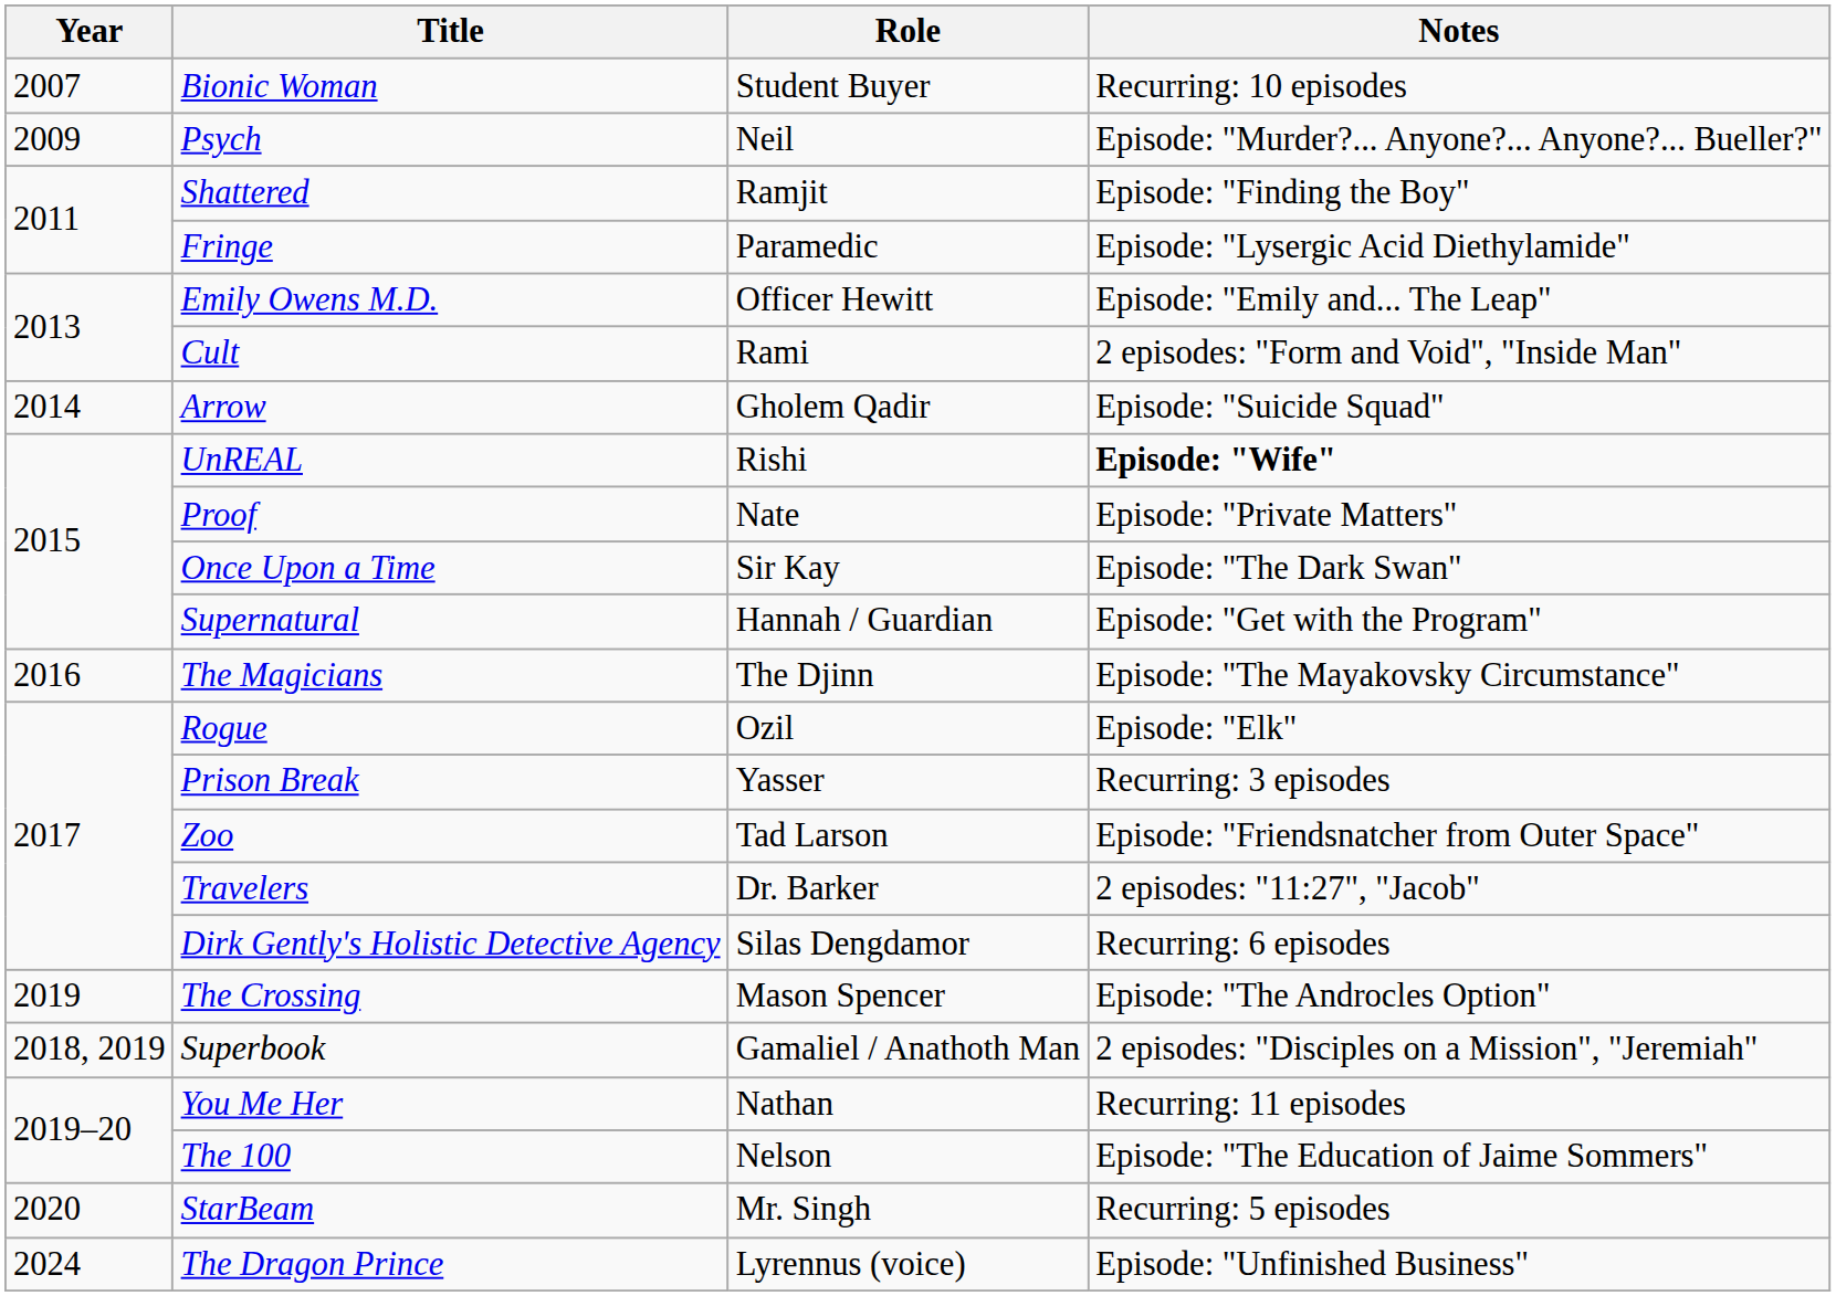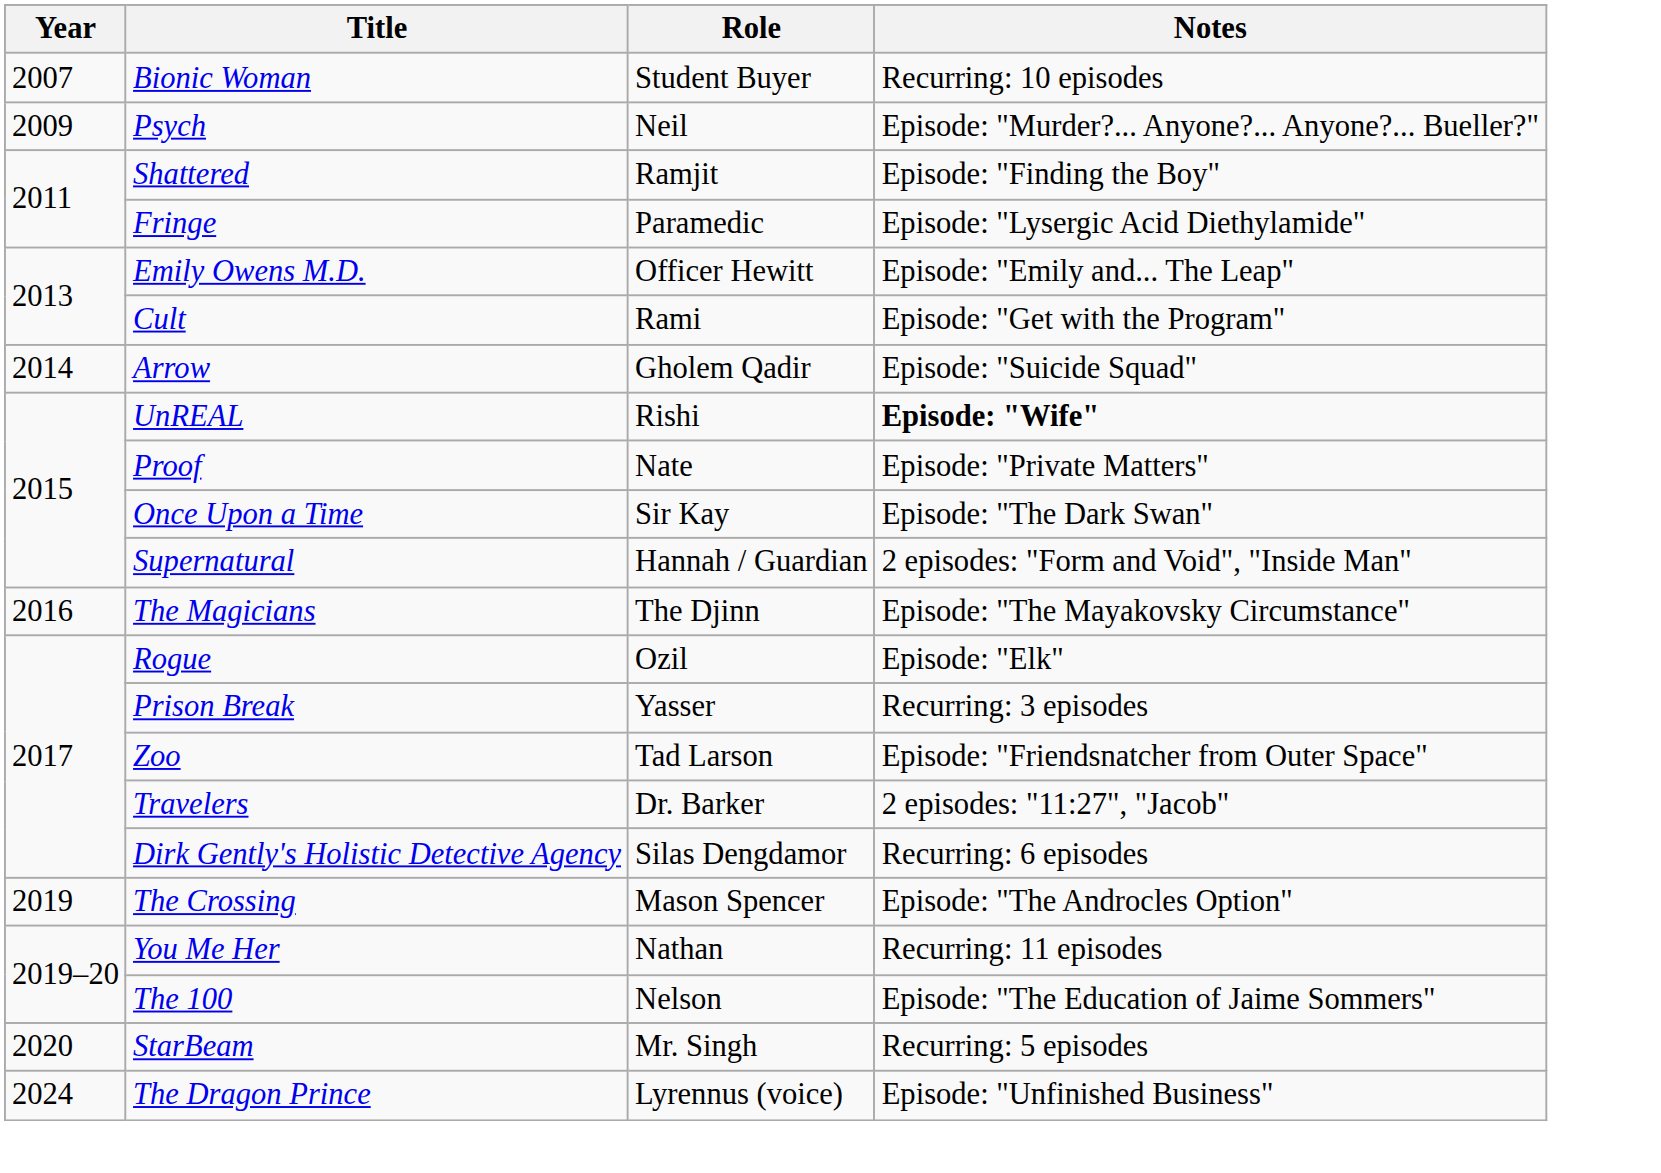Cult | Notes: 2 episodes: "Form and Void", "Inside Man" -> Episode: "Get with the Program"
Supernatural | Notes: Episode: "Get with the Program" -> 2 episodes: "Form and Void", "Inside Man"
- row: 2018, 2019 | Superbook | Gamaliel / Anathoth Man | 2 episodes: "Disciples on a Mission", "Jeremiah"
